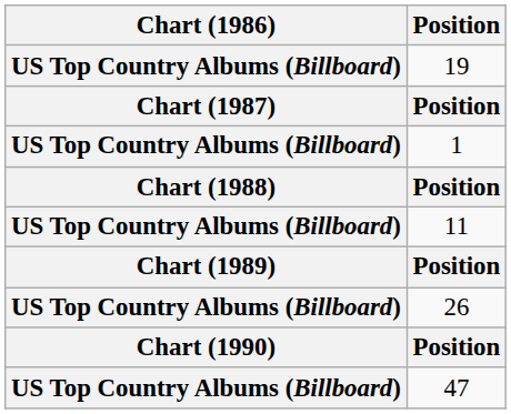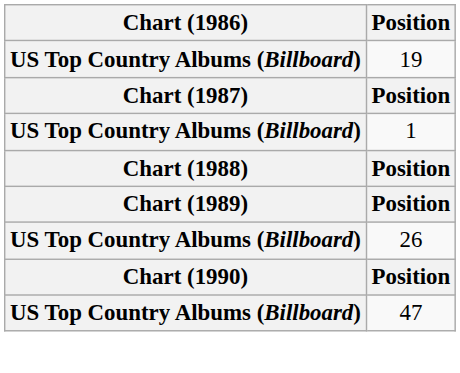- row: US Top Country Albums (Billboard) | 11
